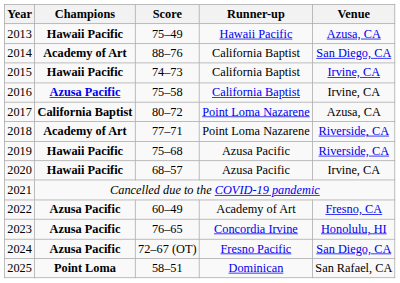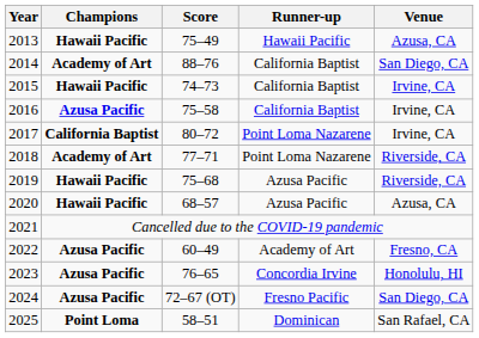2017 | Venue: Azusa, CA -> Irvine, CA
2020 | Venue: Irvine, CA -> Azusa, CA
